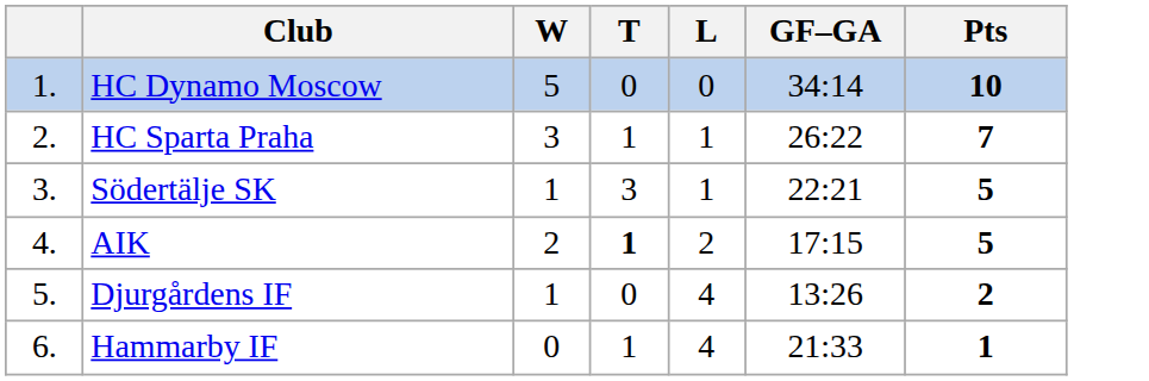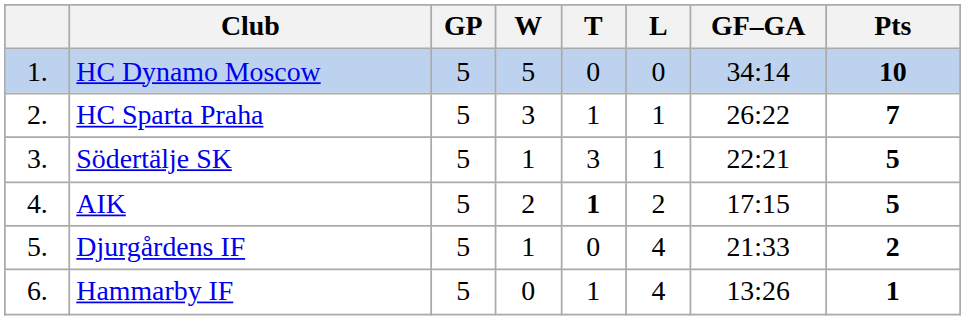+ column: GP | 5 | 5 | 5 | 5 | 5 | 5
Djurgårdens IF | GF–GA: 13:26 -> 21:33
Hammarby IF | GF–GA: 21:33 -> 13:26
